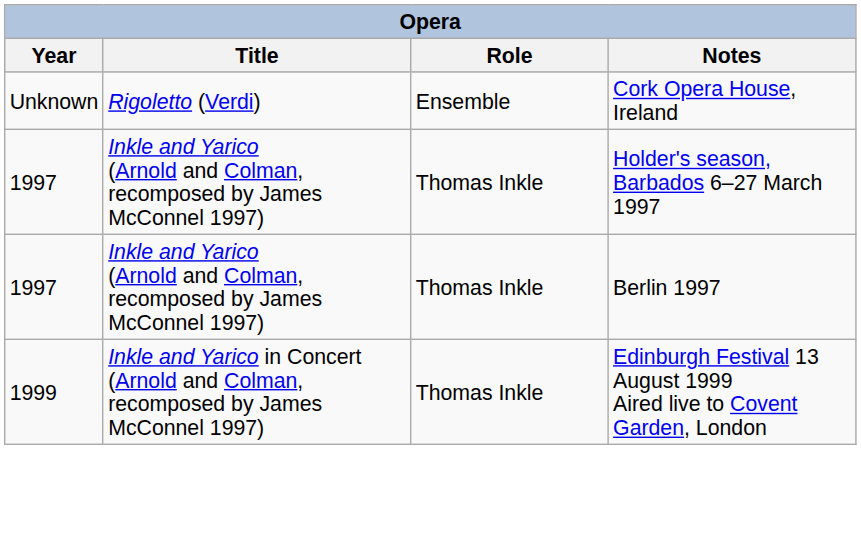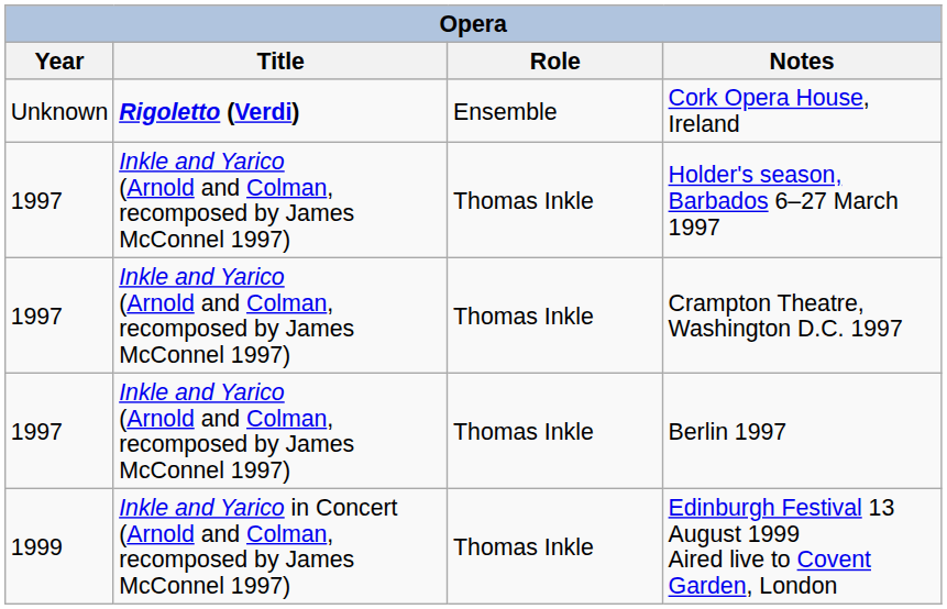Cork Opera House, Ireland | Title: normal -> bold
+ row: 1997 | Inkle and Yarico (Arnold and Colman, recomposed by James McConnel 1997) | Thomas Inkle | Crampton Theatre, Washington D.C. 1997
